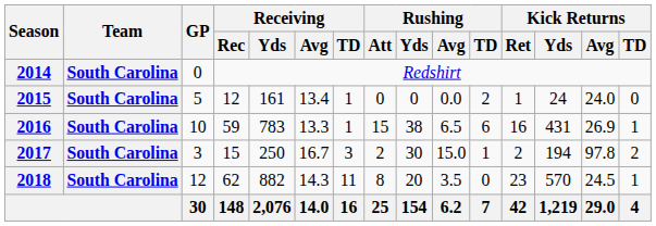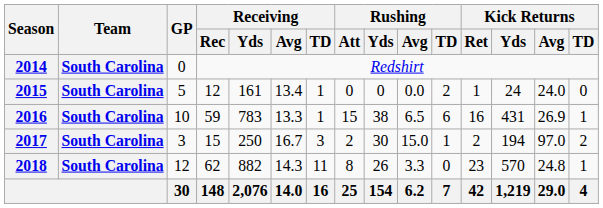2017 | Kick Returns / Avg: 97.8 -> 97.0
2018 | Rushing / Yds: 20 -> 26
2018 | Rushing / Avg: 3.5 -> 3.3
2018 | Kick Returns / Avg: 24.5 -> 24.8
